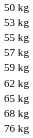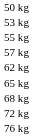- row: 59 kg
+ row: 72 kg
